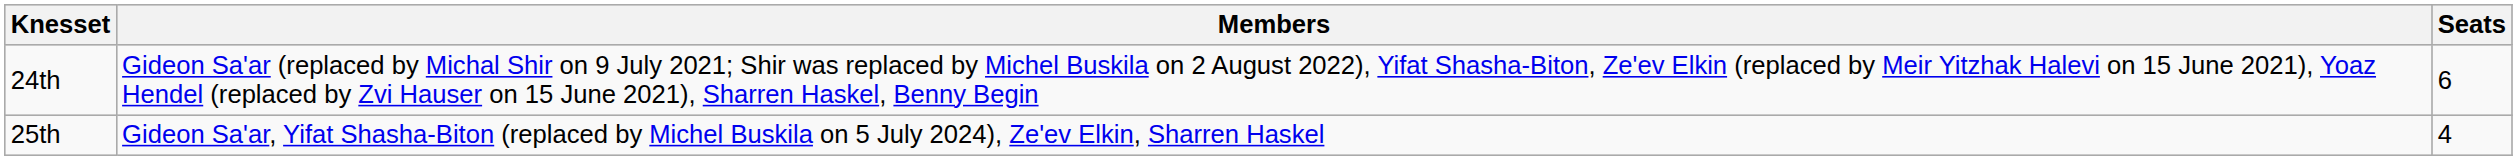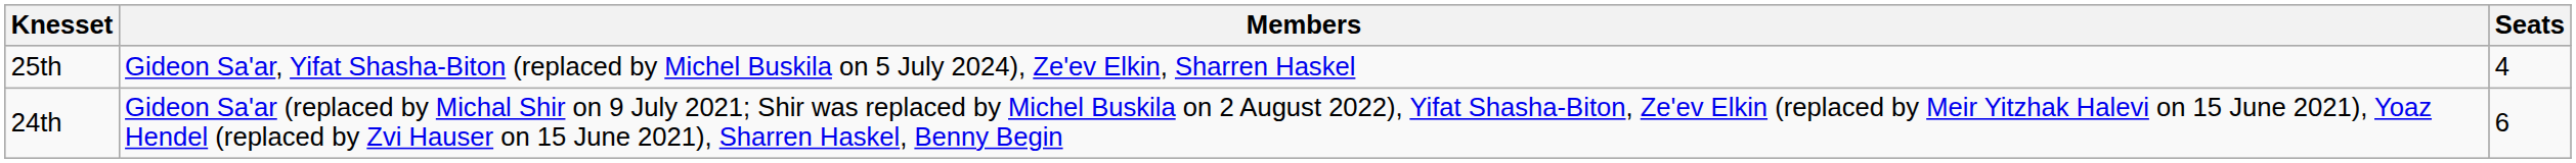rows swapped: 24th <-> 25th
